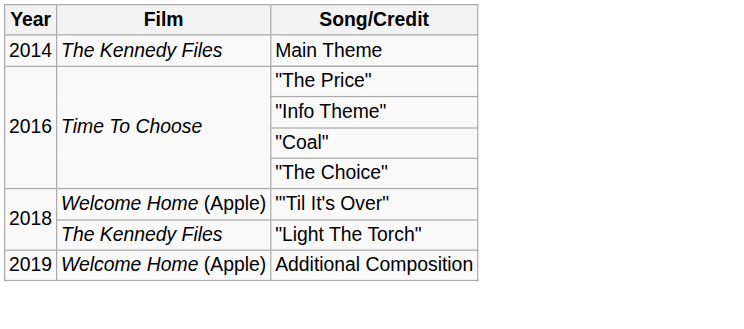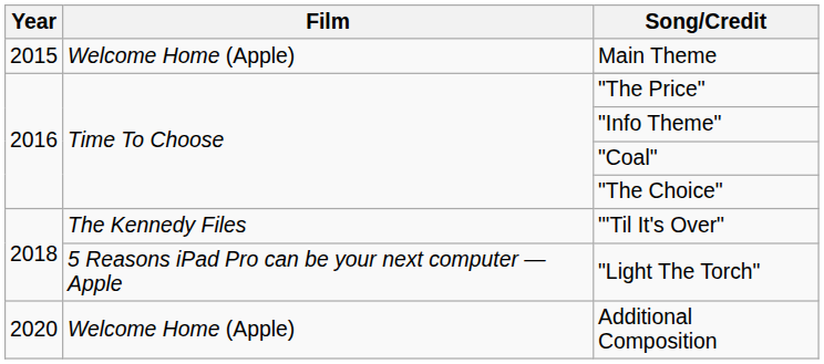Main Theme | Year: 2014 -> 2015
Main Theme | Film: The Kennedy Files -> Welcome Home (Apple)
"'Til It's Over" | Film: Welcome Home (Apple) -> The Kennedy Files
"Light The Torch" | Film: The Kennedy Files -> 5 Reasons iPad Pro can be your next computer — Apple
Additional Composition | Year: 2019 -> 2020
